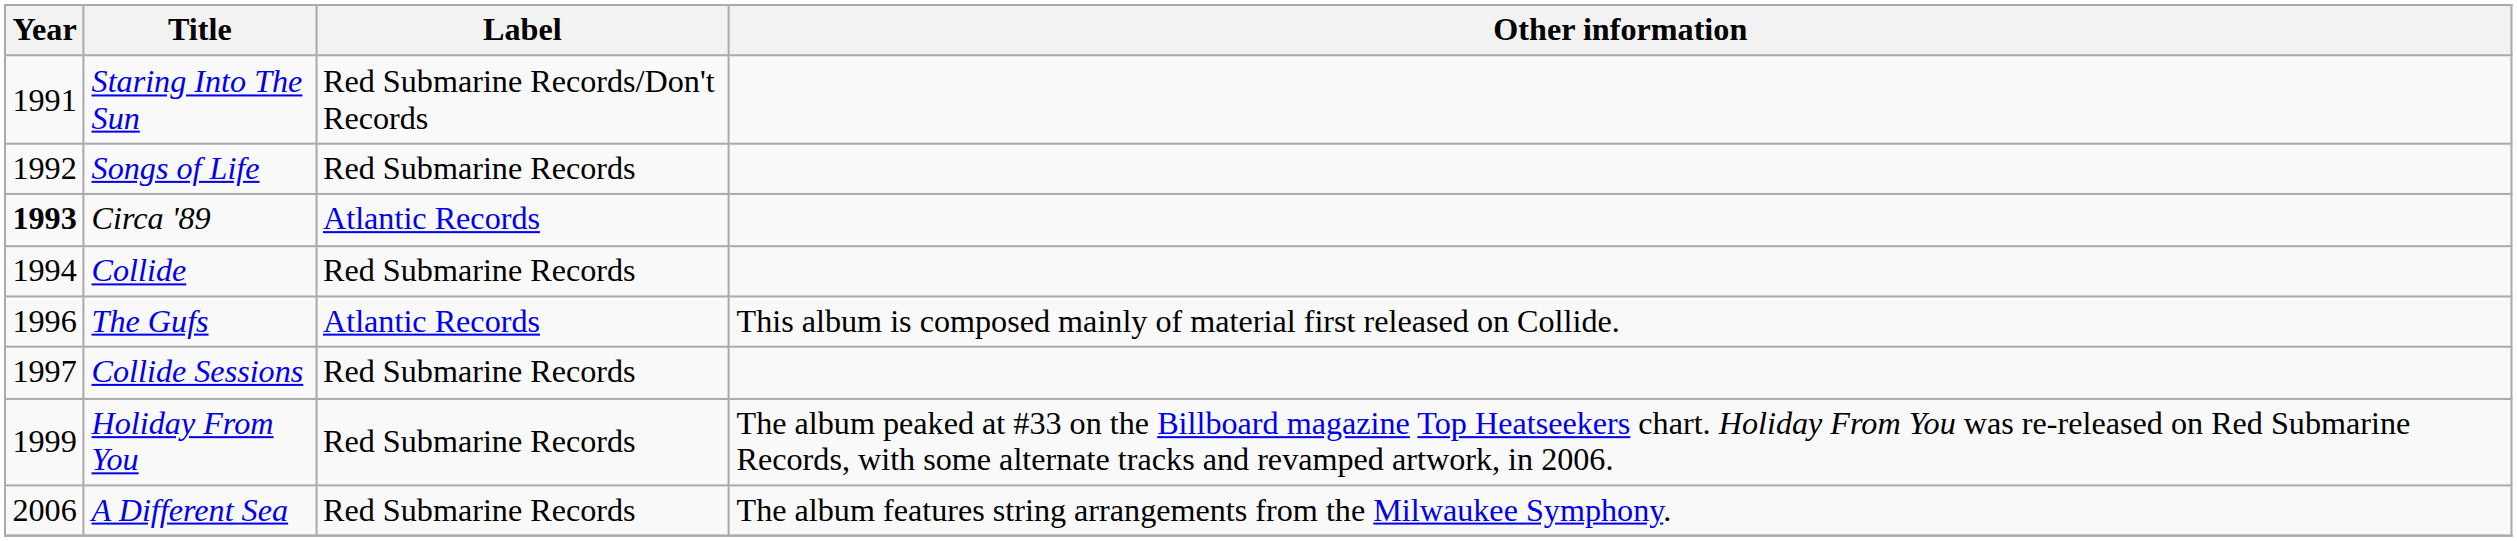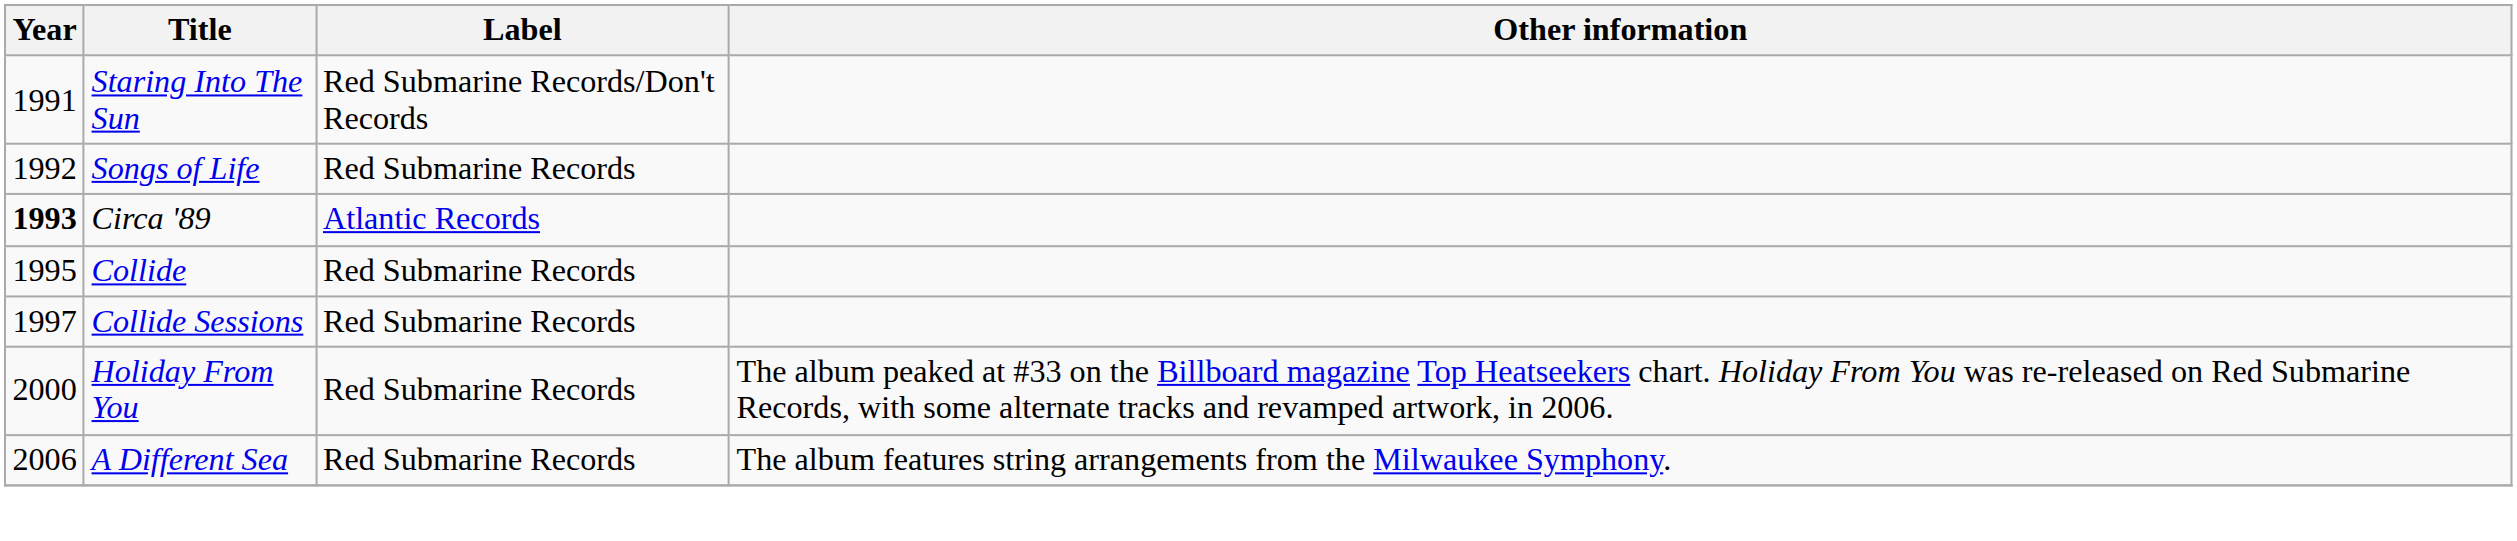Collide | Year: 1994 -> 1995
- row: 1996 | The Gufs | Atlantic Records | This album is composed mainly of material first released on Collide.
Holiday From You | Year: 1999 -> 2000
